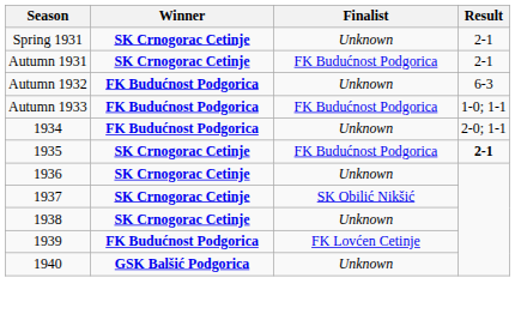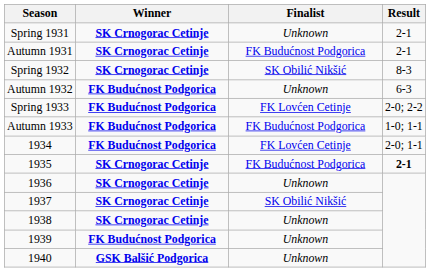+ row: Spring 1932 | SK Crnogorac Cetinje | SK Obilić Nikšić | 8-3
+ row: Spring 1933 | FK Budućnost Podgorica | FK Lovćen Cetinje | 2-0; 2-2
1934 | Finalist: Unknown -> FK Lovćen Cetinje
1939 | Finalist: FK Lovćen Cetinje -> Unknown
